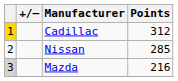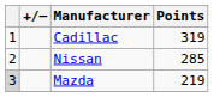Cadillac | column 1: gold background -> no background
Cadillac | Points: 312 -> 319
Mazda | Points: 216 -> 219
